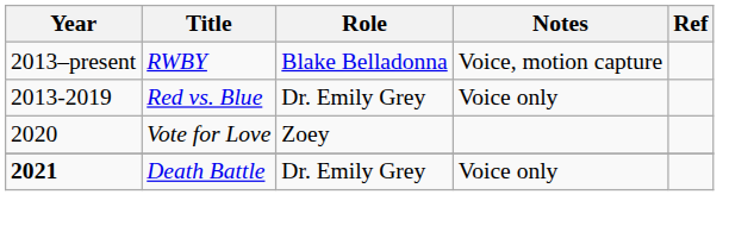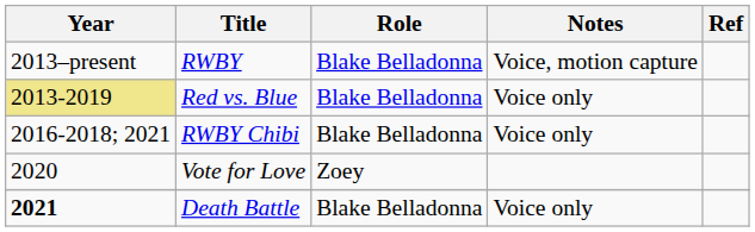Red vs. Blue | Year: no background -> khaki background
Red vs. Blue | Role: Dr. Emily Grey -> Blake Belladonna
+ row: 2016-2018; 2021 | RWBY Chibi | Blake Belladonna | Voice only
Death Battle | Role: Dr. Emily Grey -> Blake Belladonna
